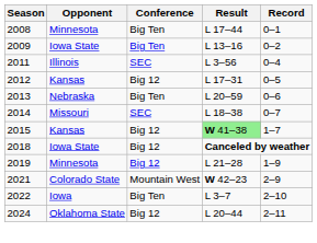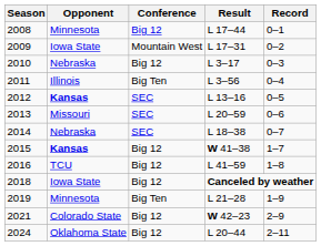2008 | Conference: Big Ten -> Big 12
2009 | Conference: Big Ten -> Mountain West
2009 | Result: L 13–16 -> L 17–31
+ row: 2010 | Nebraska | Big 12 | L 3–17 | 0–3
2011 | Conference: SEC -> Big Ten
2012 | Opponent: normal -> bold
2012 | Conference: Big 12 -> SEC
2012 | Result: L 17–31 -> L 13–16
2013 | Opponent: Nebraska -> Missouri
2013 | Conference: Big Ten -> SEC
2014 | Opponent: Missouri -> Nebraska
2015 | Opponent: normal -> bold
2015 | Result: lightgreen background -> no background
+ row: 2016 | TCU | Big 12 | L 41–59 | 1–8
2019 | Conference: Big 12 -> Big Ten
2021 | Conference: Mountain West -> Big 12
- row: 2022 | Iowa | Big Ten | L 3–7 | 2–10
